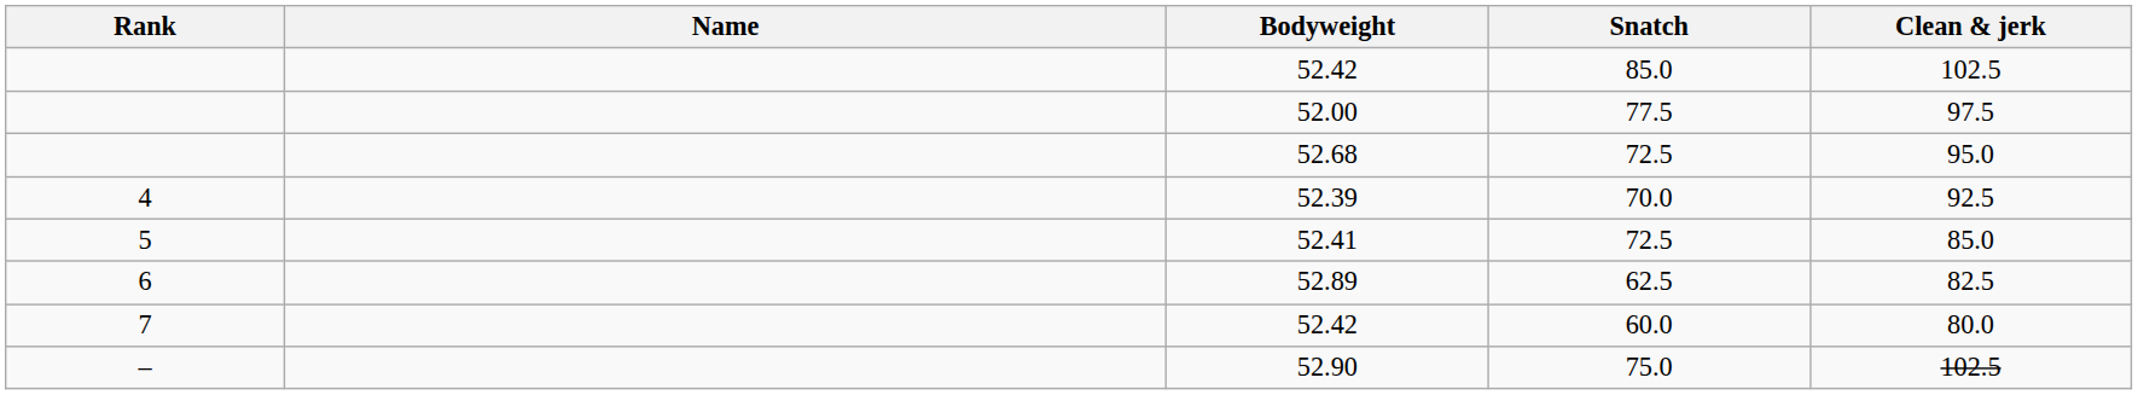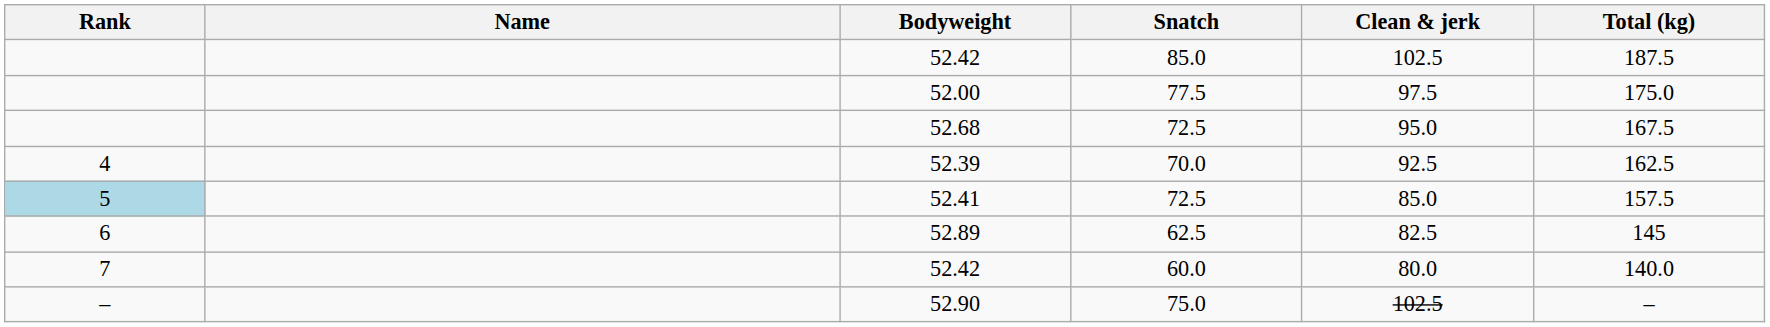+ column: Total (kg) | 187.5 | 175.0 | 167.5 | 162.5 | 157.5 | 145 | 140.0 | –
52.41 | Rank: no background -> lightblue background
